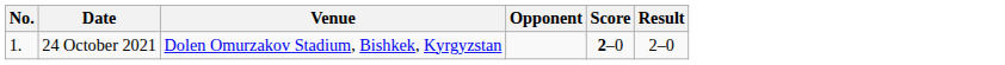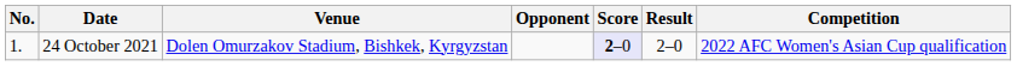+ column: Competition | 2022 AFC Women's Asian Cup qualification
24 October 2021 | Score: no background -> lavender background
